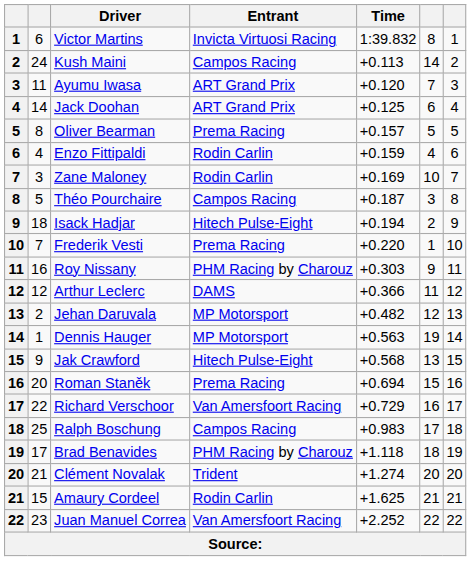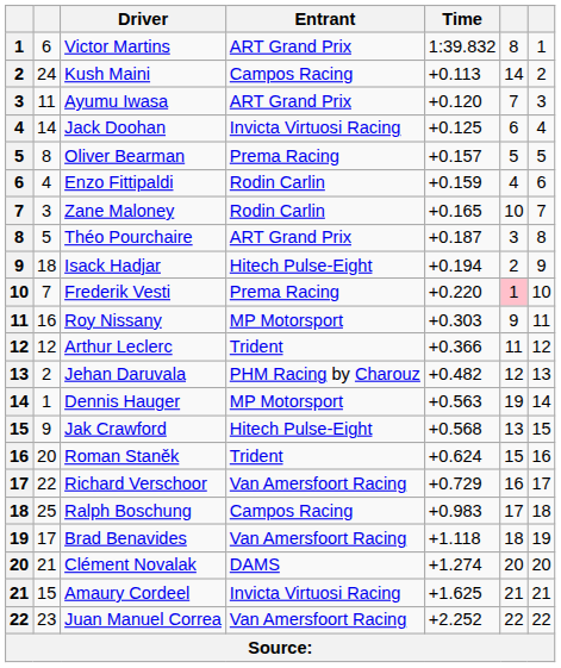Victor Martins | Entrant: Invicta Virtuosi Racing -> ART Grand Prix
Jack Doohan | Entrant: ART Grand Prix -> Invicta Virtuosi Racing
Zane Maloney | Time: +0.169 -> +0.165
Théo Pourchaire | Entrant: Campos Racing -> ART Grand Prix
Frederik Vesti | column 6: no background -> pink background
Roy Nissany | Entrant: PHM Racing by Charouz -> MP Motorsport
Arthur Leclerc | Entrant: DAMS -> Trident
Jehan Daruvala | Entrant: MP Motorsport -> PHM Racing by Charouz
Roman Staněk | Entrant: Prema Racing -> Trident
Roman Staněk | Time: +0.694 -> +0.624
Brad Benavides | Entrant: PHM Racing by Charouz -> Van Amersfoort Racing
Clément Novalak | Entrant: Trident -> DAMS
Amaury Cordeel | Entrant: Rodin Carlin -> Invicta Virtuosi Racing
